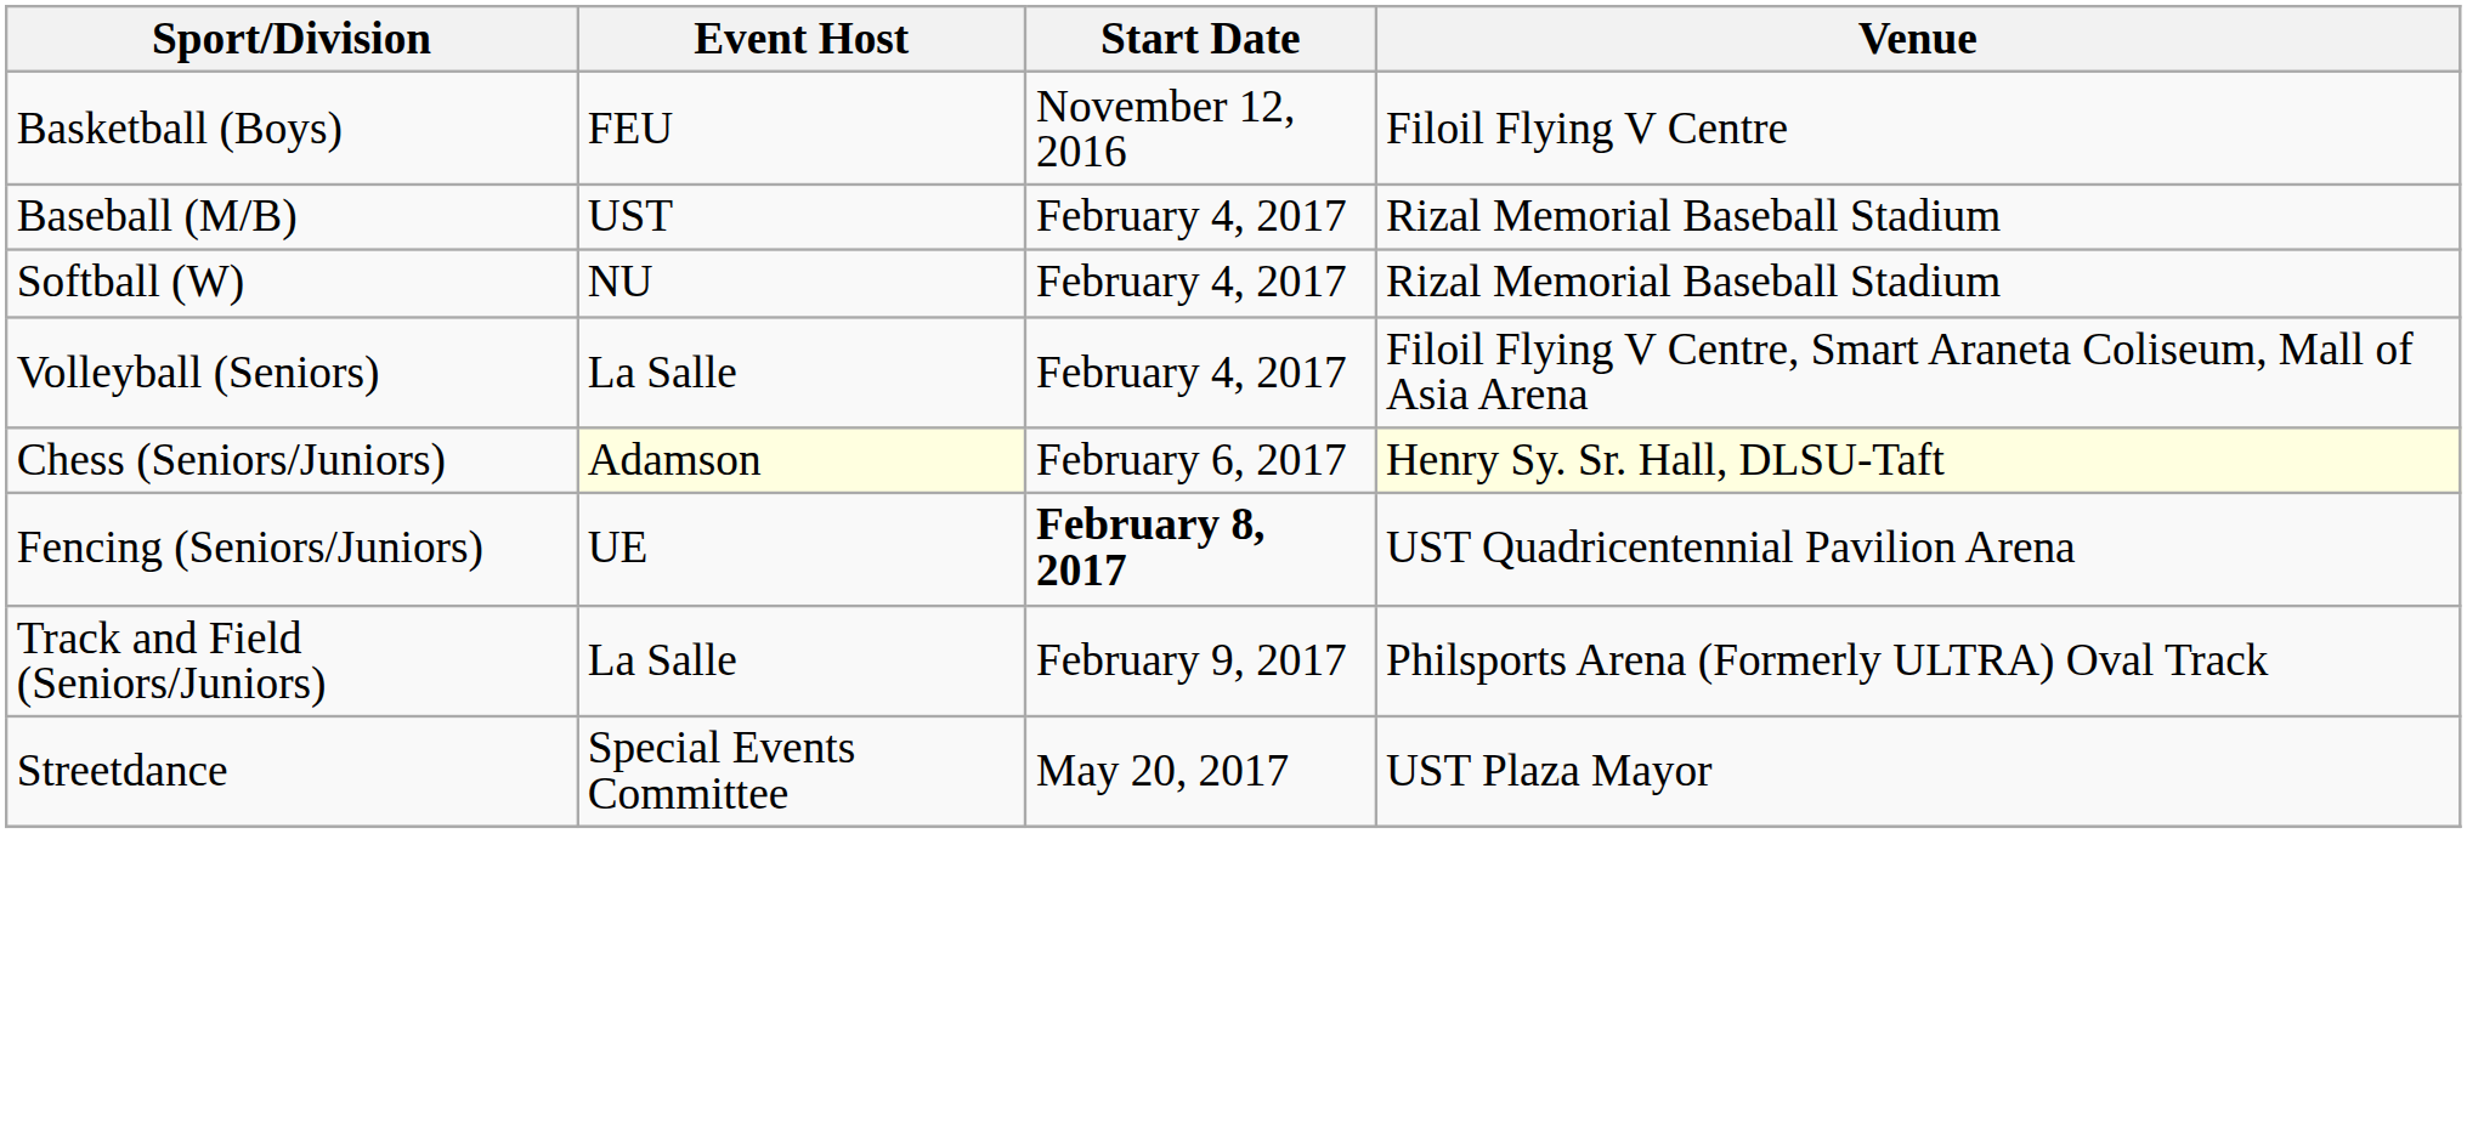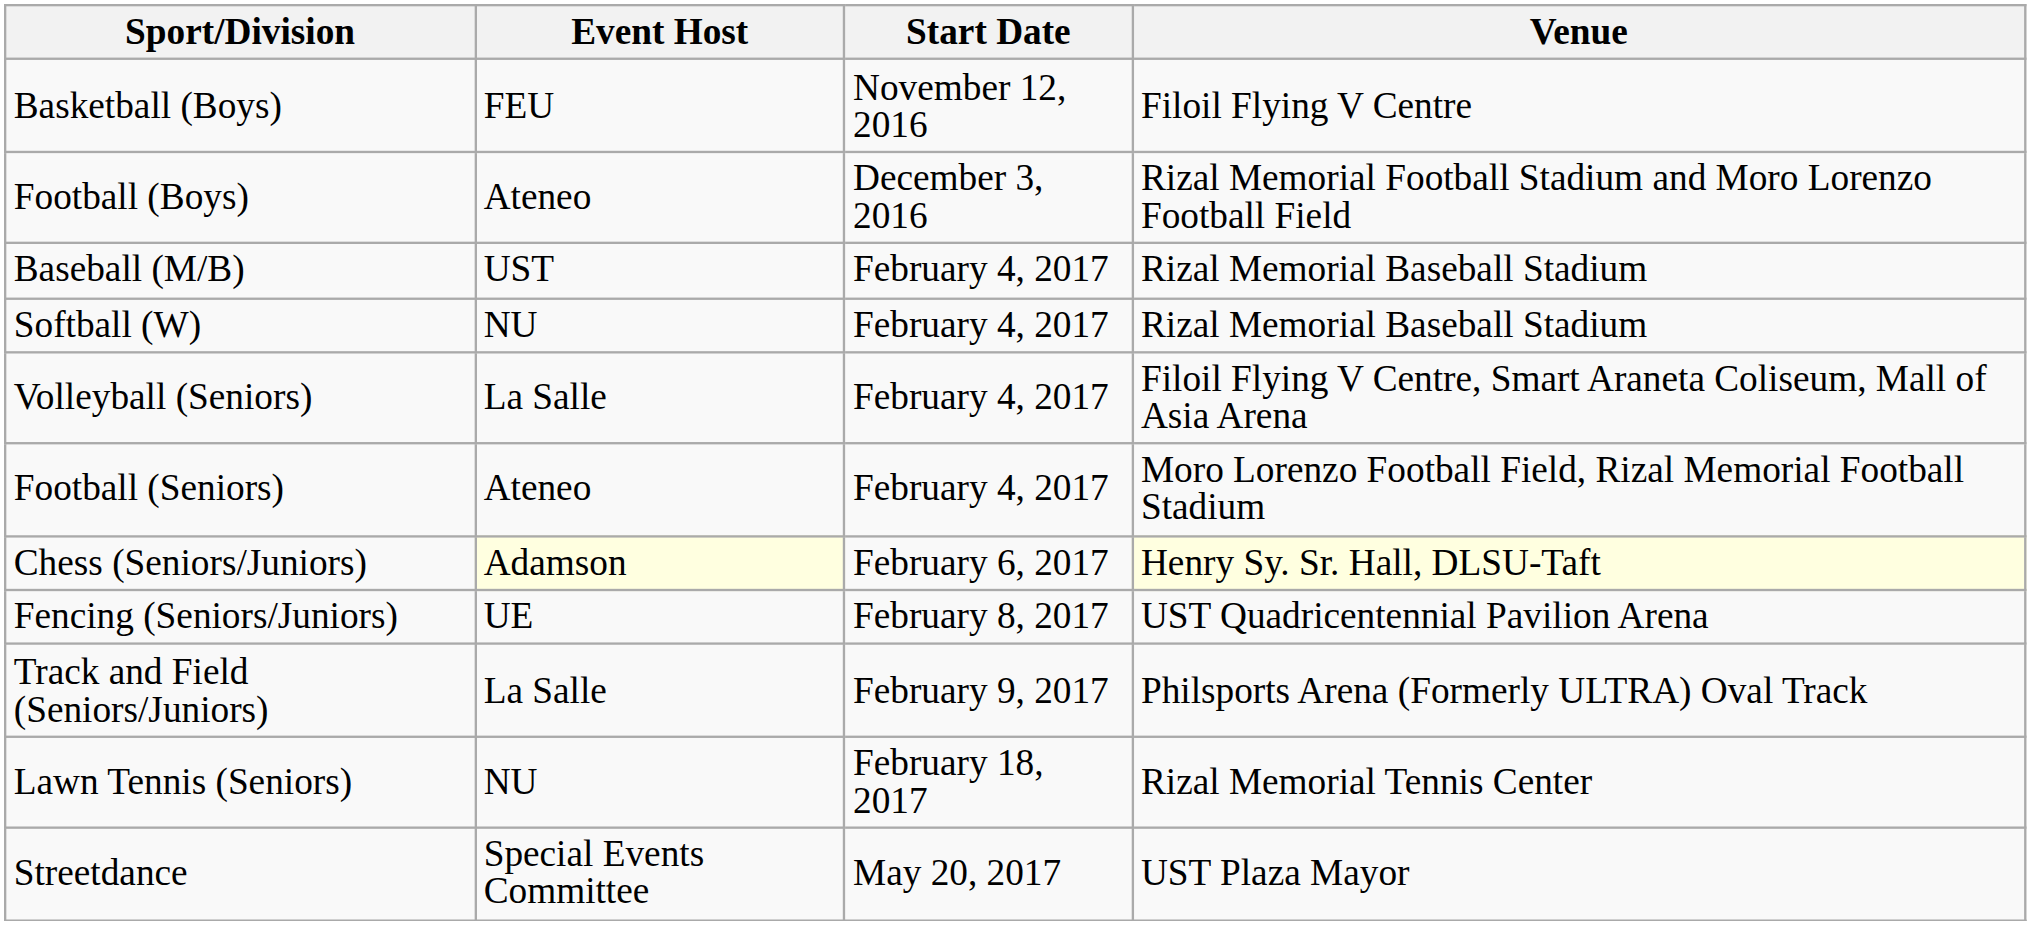+ row: Football (Boys) | Ateneo | December 3, 2016 | Rizal Memorial Football Stadium and Moro Lorenzo Football Field
+ row: Football (Seniors) | Ateneo | February 4, 2017 | Moro Lorenzo Football Field, Rizal Memorial Football Stadium
Fencing (Seniors/Juniors) | Start Date: bold -> normal
+ row: Lawn Tennis (Seniors) | NU | February 18, 2017 | Rizal Memorial Tennis Center
